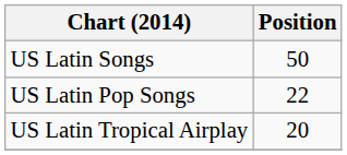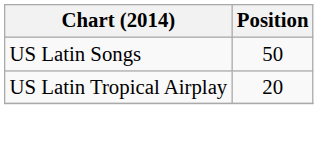- row: US Latin Pop Songs | 22
